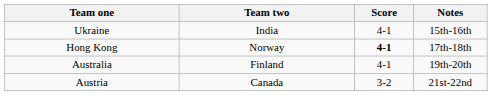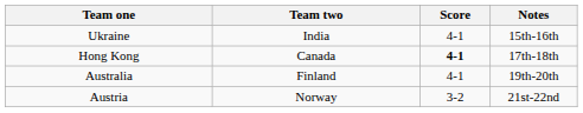Hong Kong | Team two: Norway -> Canada
Austria | Team two: Canada -> Norway
